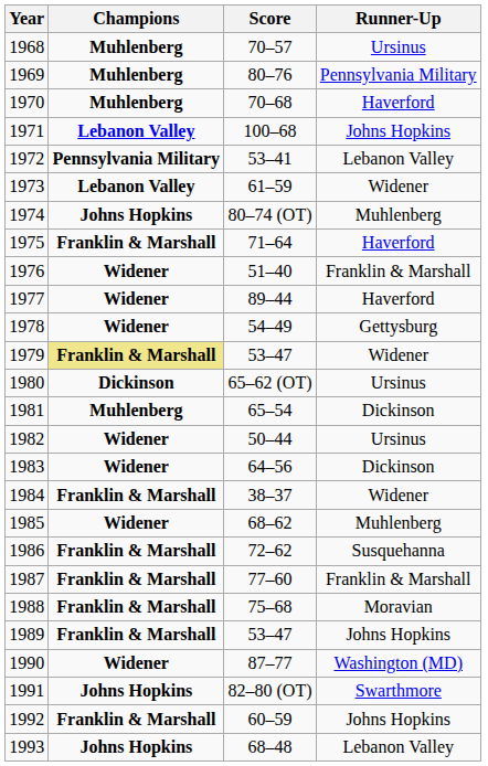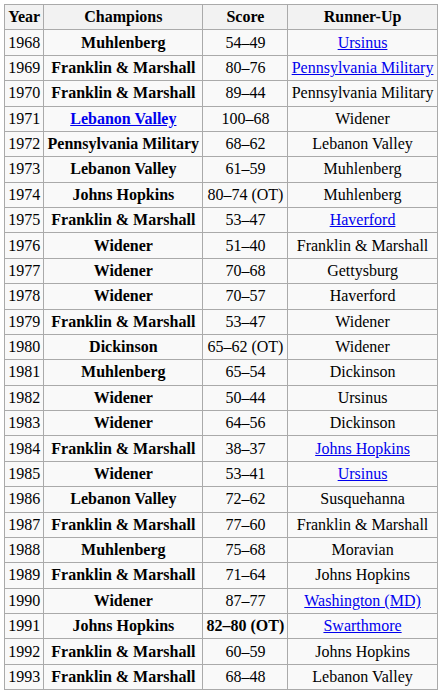1968 | Score: 70–57 -> 54–49
1969 | Champions: Muhlenberg -> Franklin & Marshall
1970 | Champions: Muhlenberg -> Franklin & Marshall
1970 | Score: 70–68 -> 89–44
1970 | Runner-Up: Haverford -> Pennsylvania Military
1971 | Runner-Up: Johns Hopkins -> Widener
1972 | Score: 53–41 -> 68–62
1973 | Runner-Up: Widener -> Muhlenberg
1975 | Score: 71–64 -> 53–47
1977 | Score: 89–44 -> 70–68
1977 | Runner-Up: Haverford -> Gettysburg
1978 | Score: 54–49 -> 70–57
1978 | Runner-Up: Gettysburg -> Haverford
1979 | Champions: khaki background -> no background
1980 | Runner-Up: Ursinus -> Widener
1984 | Runner-Up: Widener -> Johns Hopkins
1985 | Score: 68–62 -> 53–41
1985 | Runner-Up: Muhlenberg -> Ursinus
1986 | Champions: Franklin & Marshall -> Lebanon Valley
1988 | Champions: Franklin & Marshall -> Muhlenberg
1989 | Score: 53–47 -> 71–64
1991 | Score: normal -> bold
1993 | Champions: Johns Hopkins -> Franklin & Marshall
